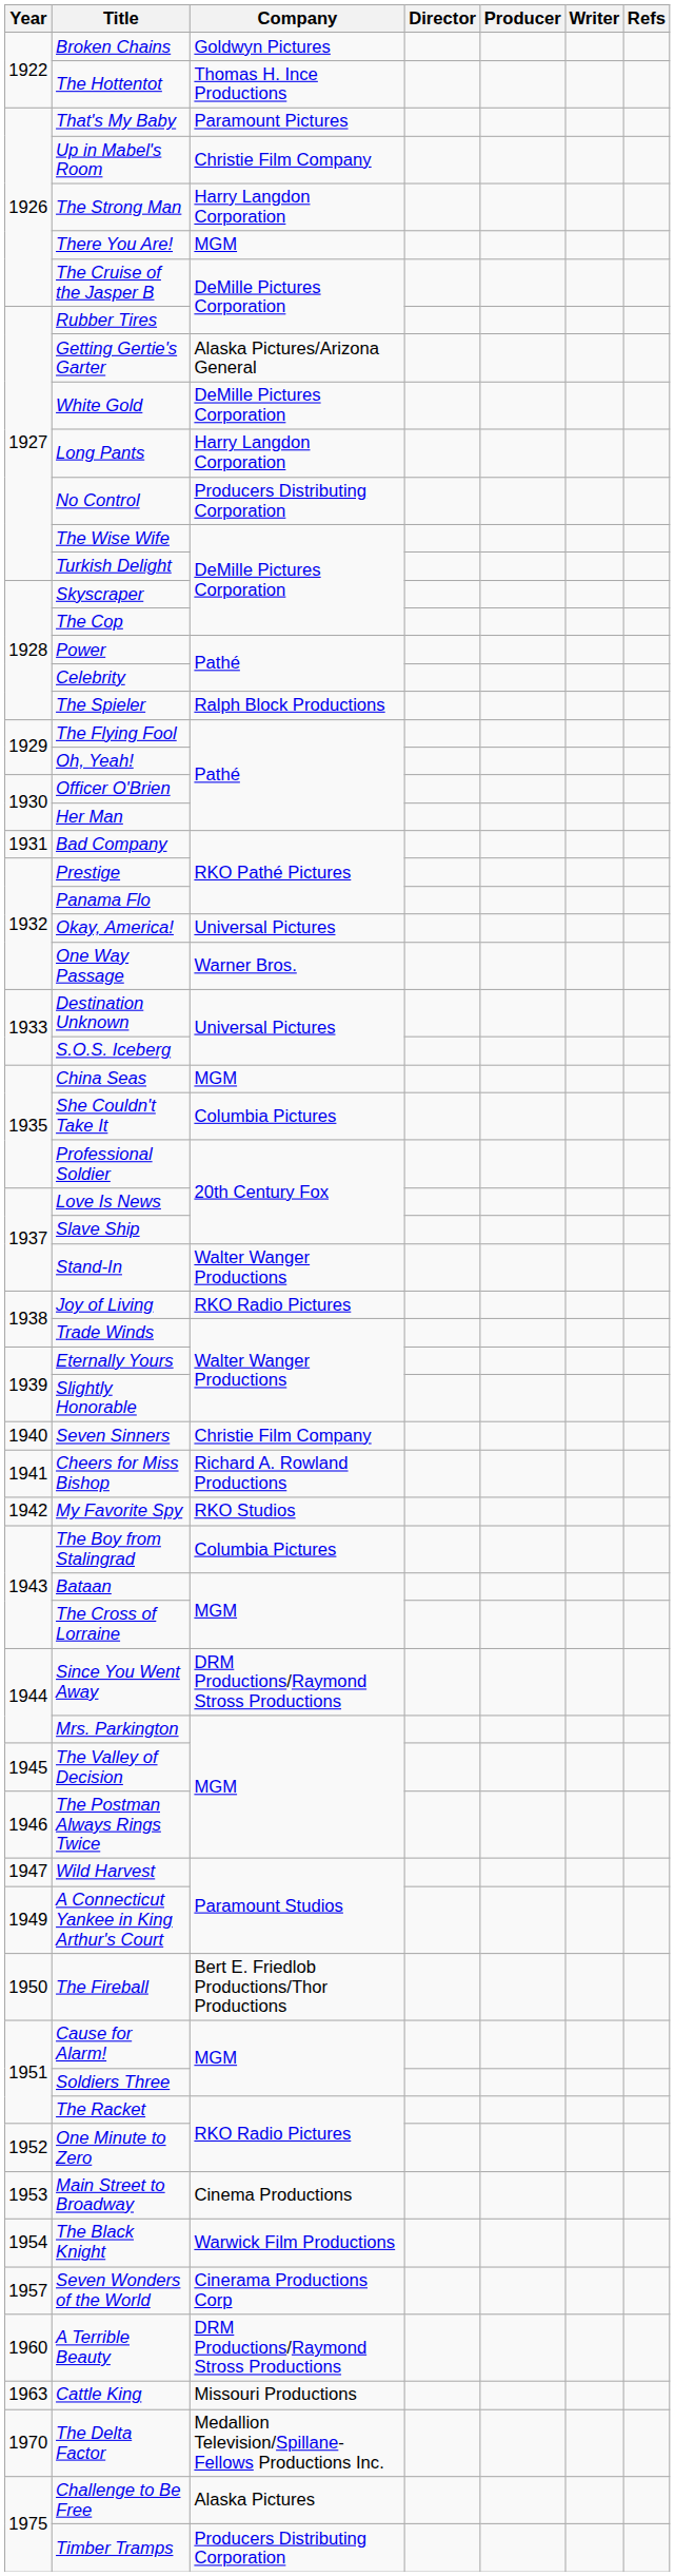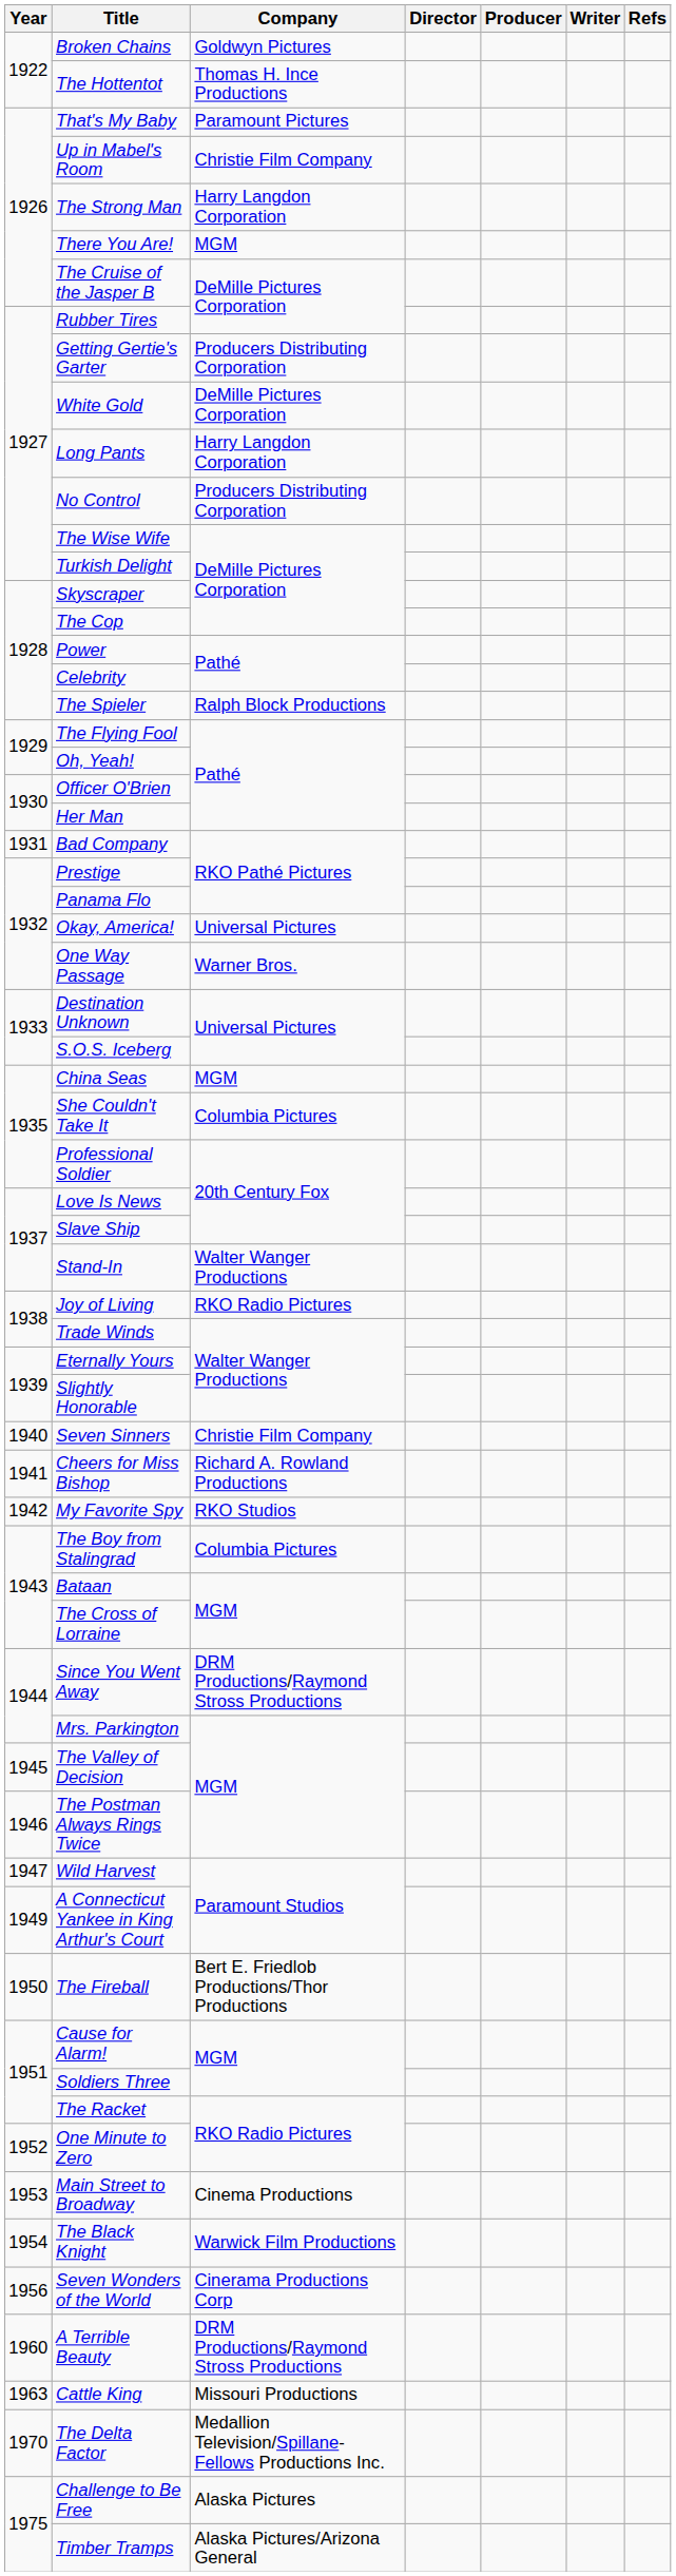Getting Gertie's Garter | Company: Alaska Pictures/Arizona General -> Producers Distributing Corporation
Seven Wonders of the World | Year: 1957 -> 1956
Timber Tramps | Company: Producers Distributing Corporation -> Alaska Pictures/Arizona General
